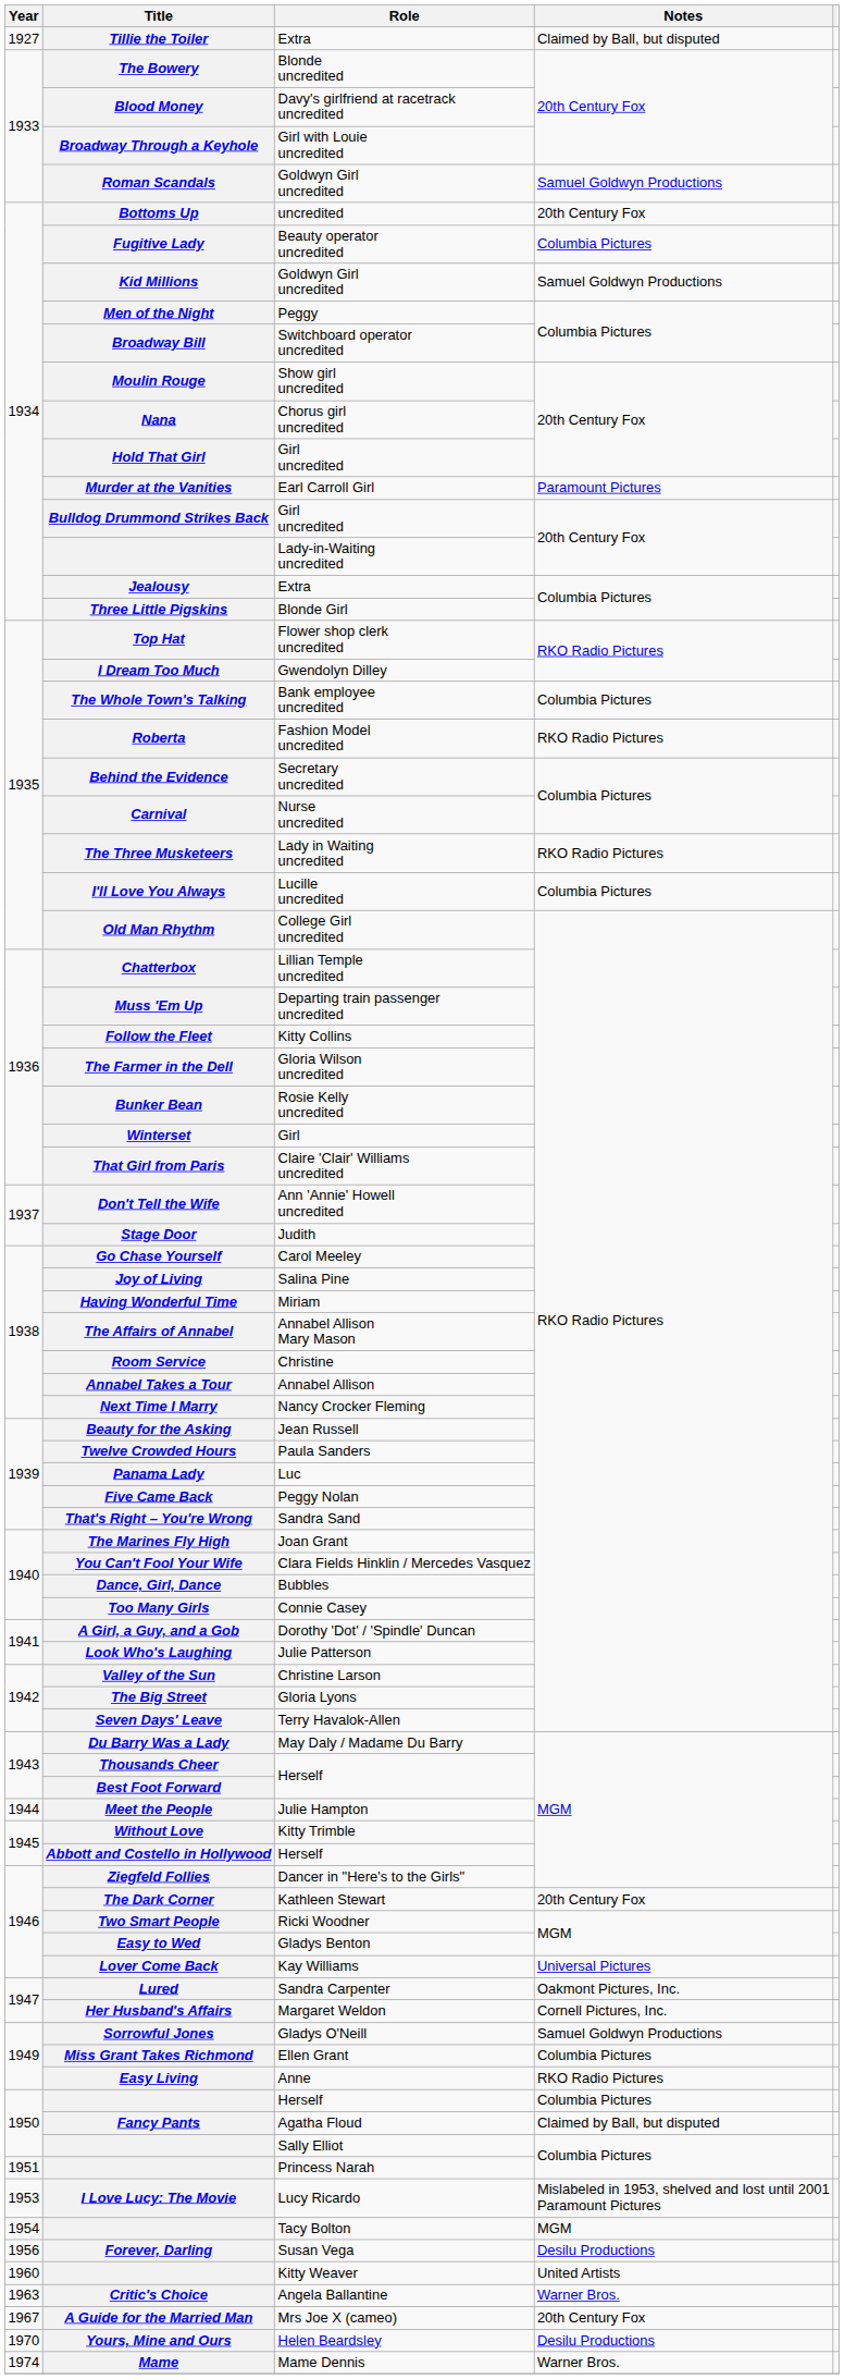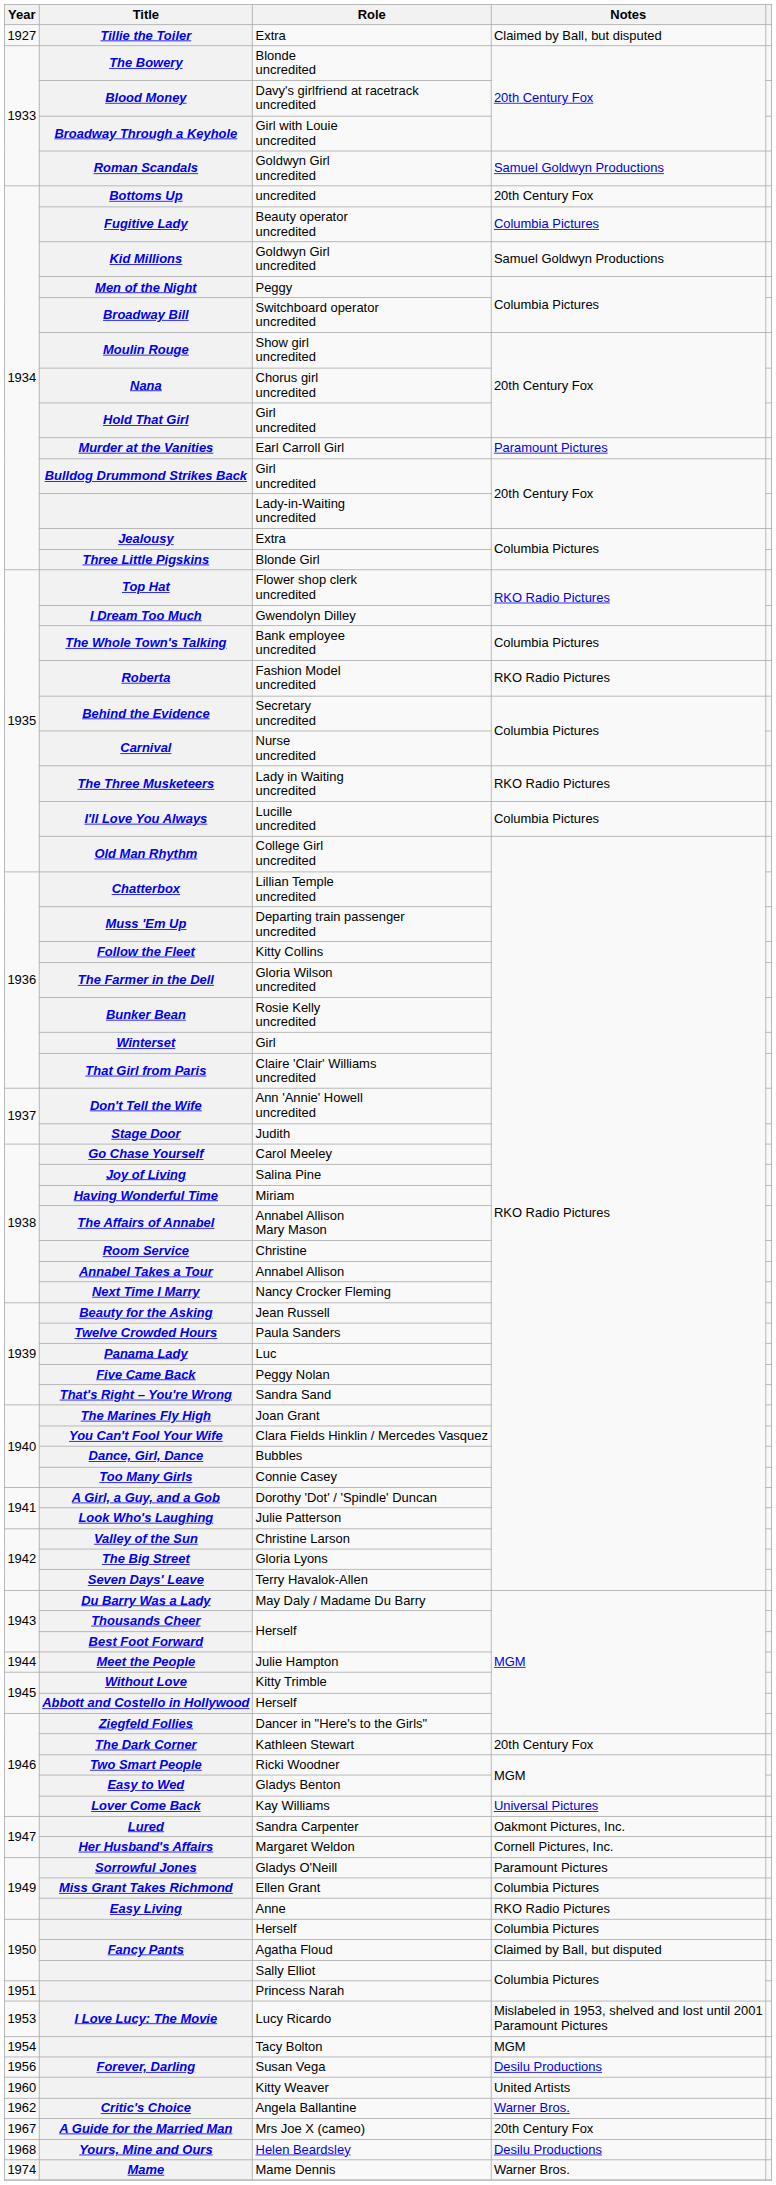Sorrowful Jones | Notes: Samuel Goldwyn Productions -> Paramount Pictures
Critic's Choice | Year: 1963 -> 1962
Yours, Mine and Ours | Year: 1970 -> 1968
